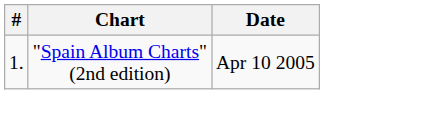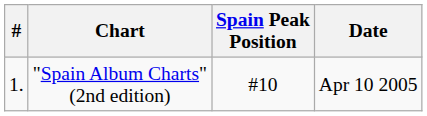+ column: Spain Peak Position | #10
